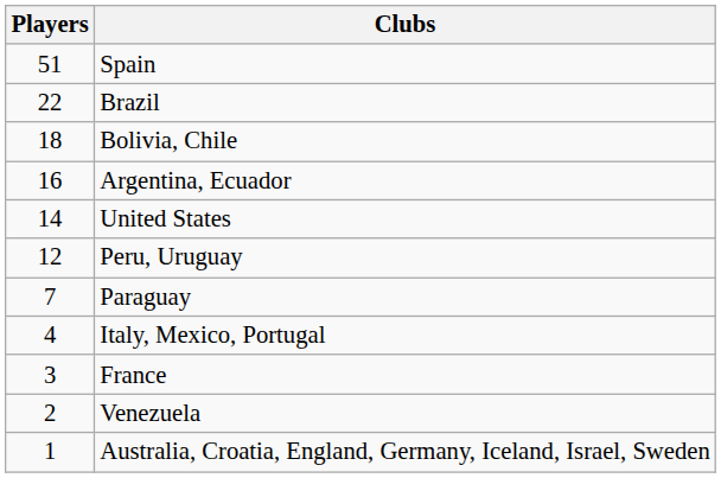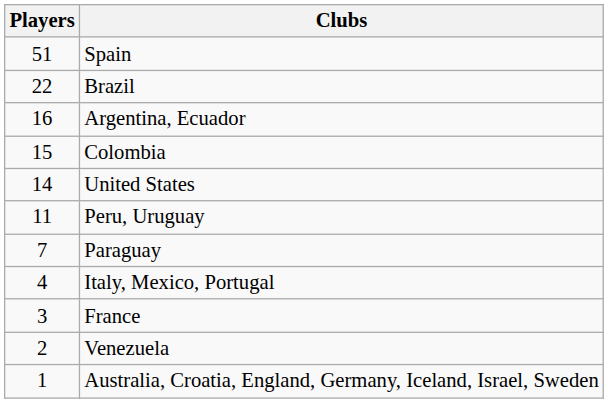- row: 18 | Bolivia, Chile
+ row: 15 | Colombia
Peru, Uruguay | Players: 12 -> 11
